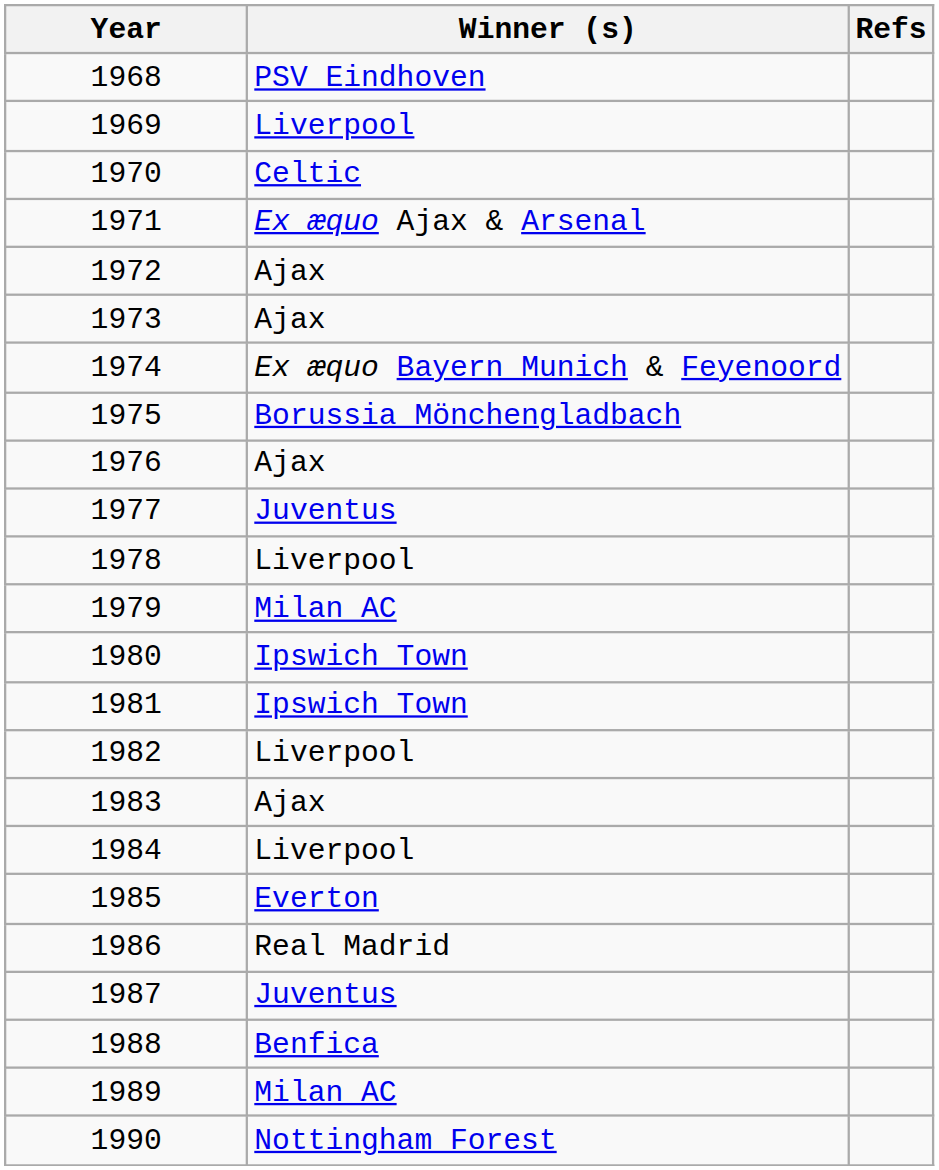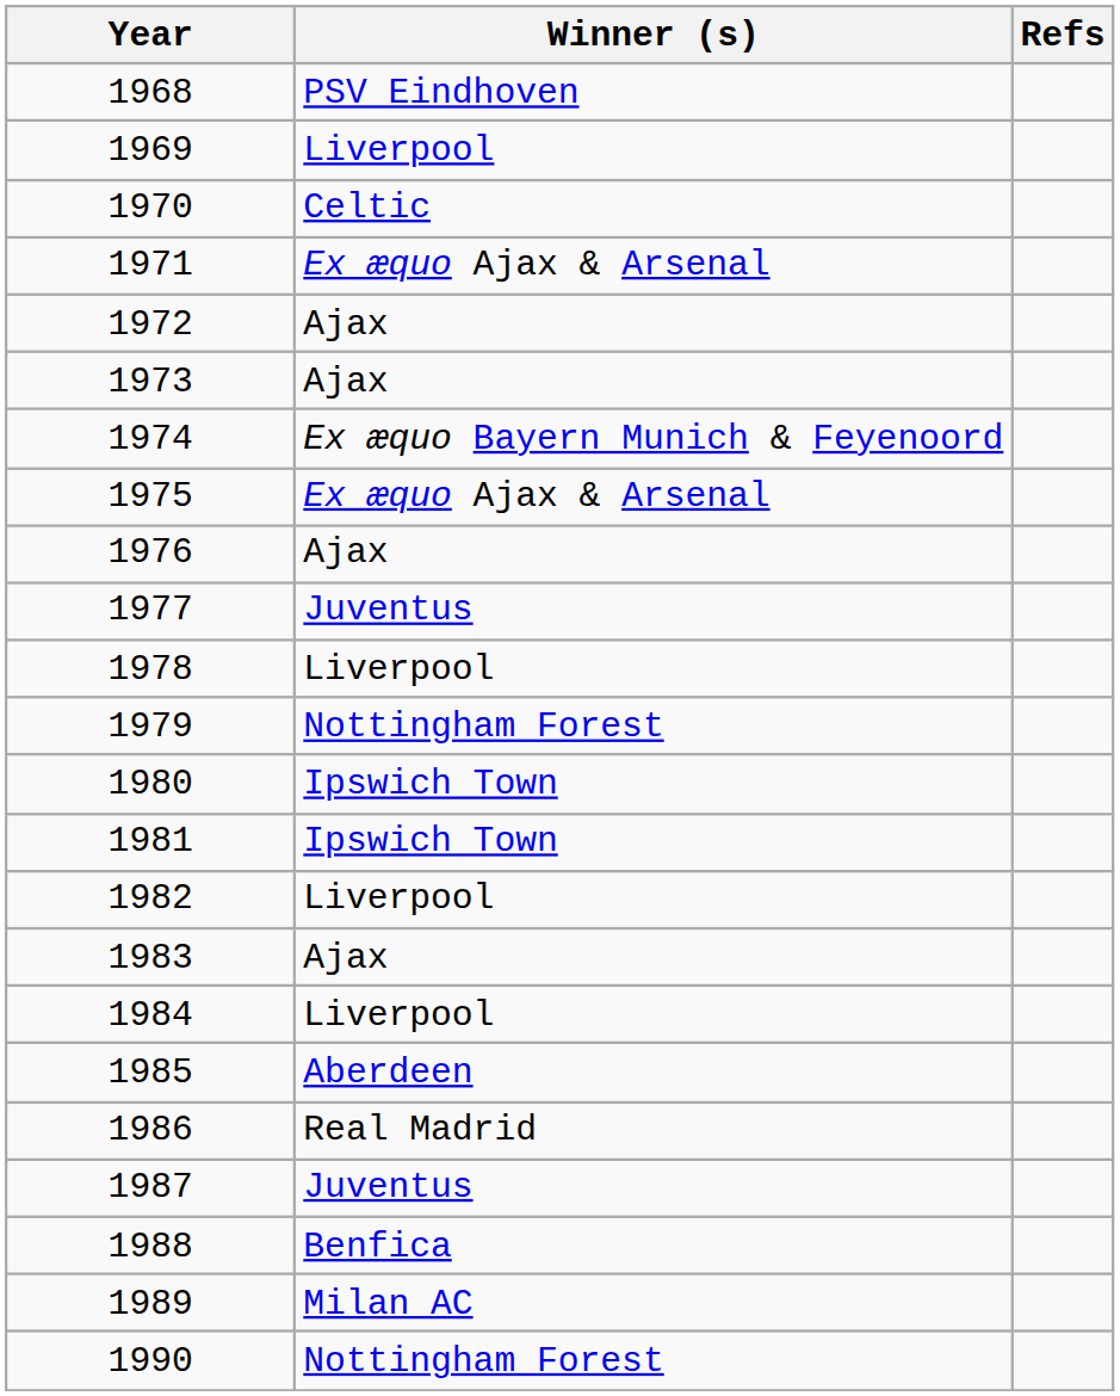1975 | Winner (s): Borussia Mönchengladbach -> Ex æquo Ajax & Arsenal
1979 | Winner (s): Milan AC -> Nottingham Forest
1985 | Winner (s): Everton -> Aberdeen
